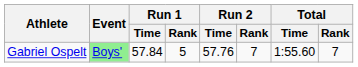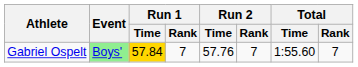Gabriel Ospelt | Run 1 / Time: no background -> gold background
Gabriel Ospelt | Run 1 / Rank: 5 -> 7
